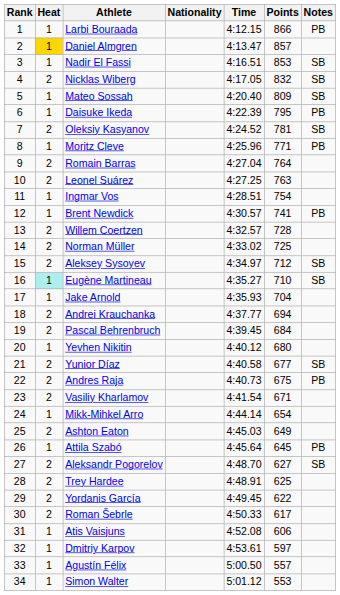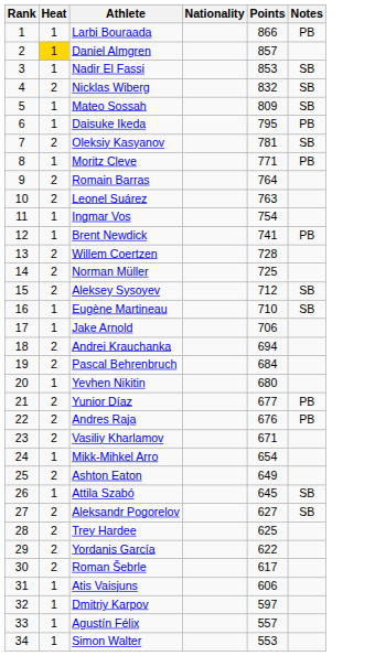- column: Time | 4:12.15 | 4:13.47 | 4:16.51 | 4:17.05 | 4:20.40 | 4:22.39 | 4:24.52 | 4:25.96 | 4:27.04 | 4:27.25 | 4:28.51 | 4:30.57 | 4:32.57 | 4:33.02 | 4:34.97 | 4:35.27 | 4:35.93 | 4:37.77 | 4:39.45 | 4:40.12 | 4:40.58 | 4:40.73 | 4:41.54 | 4:44.14 | 4:45.03 | 4:45.64 | 4:48.70 | 4:48.91 | 4:49.45 | 4:50.33 | 4:52.08 | 4:53.61 | 5:00.50 | 5:01.12
Eugène Martineau | Heat: paleturquoise background -> no background
Jake Arnold | Points: 704 -> 706
Yunior Díaz | Notes: SB -> PB
Andres Raja | Points: 675 -> 676
Attila Szabó | Notes: PB -> SB
